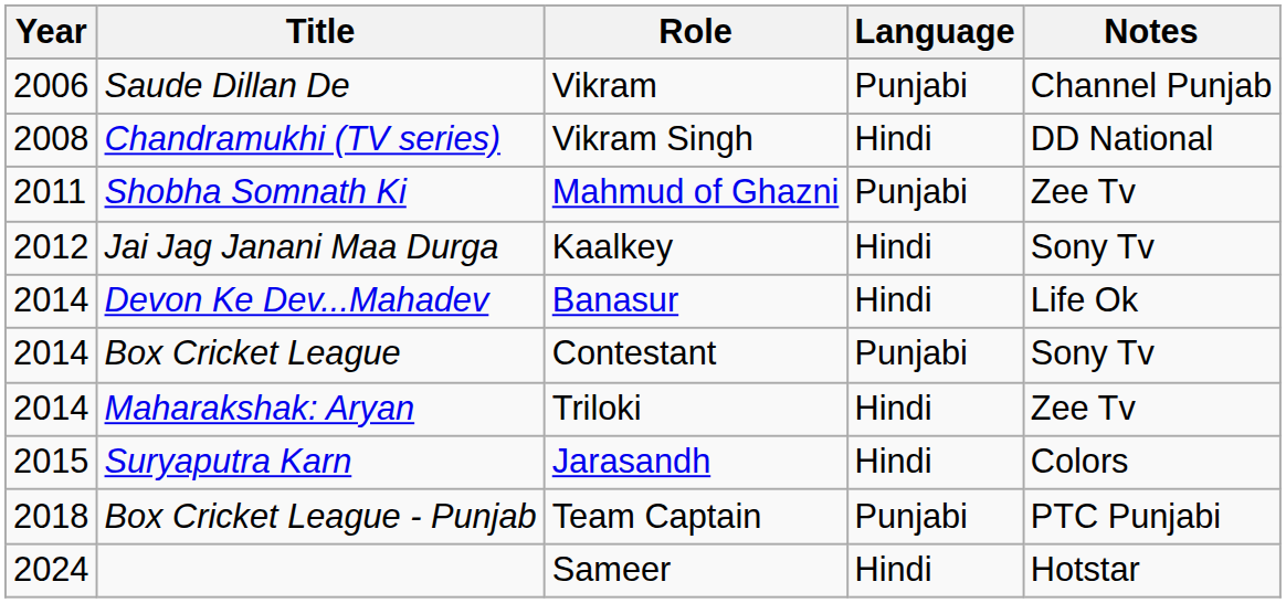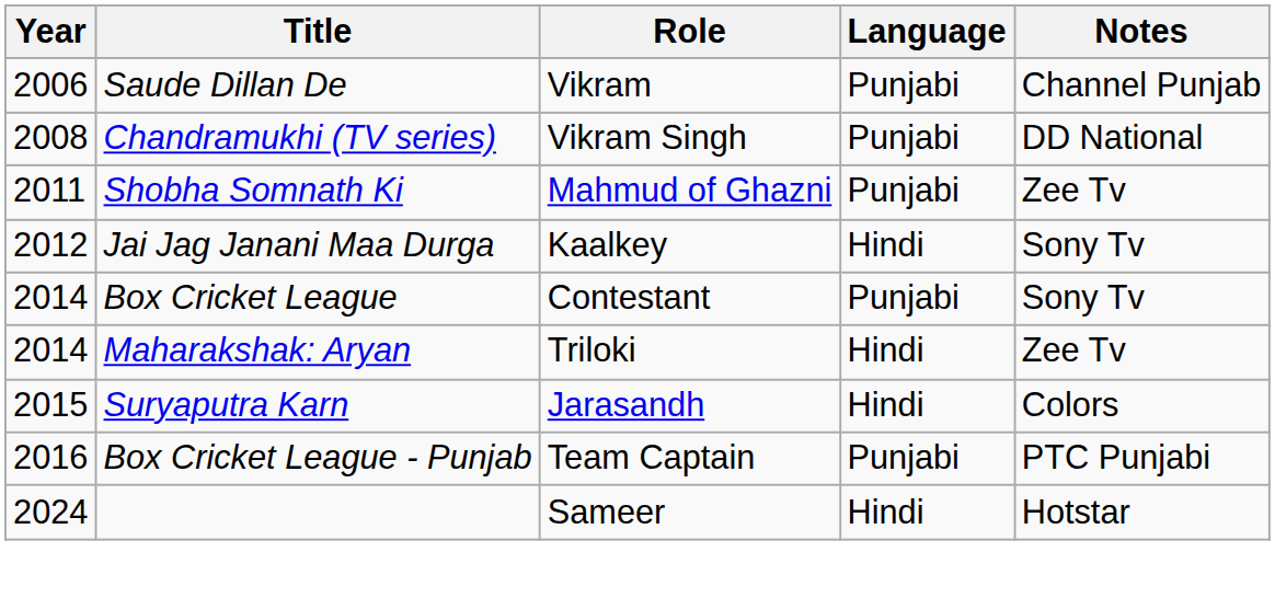Chandramukhi (TV series) | Language: Hindi -> Punjabi
- row: 2014 | Devon Ke Dev...Mahadev | Banasur | Hindi | Life Ok
Box Cricket League - Punjab | Year: 2018 -> 2016
